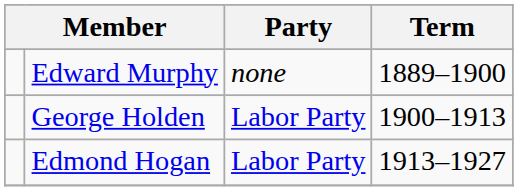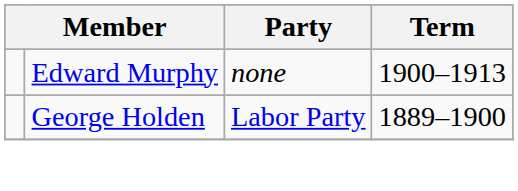Edward Murphy | Term: 1889–1900 -> 1900–1913
George Holden | Term: 1900–1913 -> 1889–1900
- row: Edmond Hogan | Labor Party | 1913–1927
